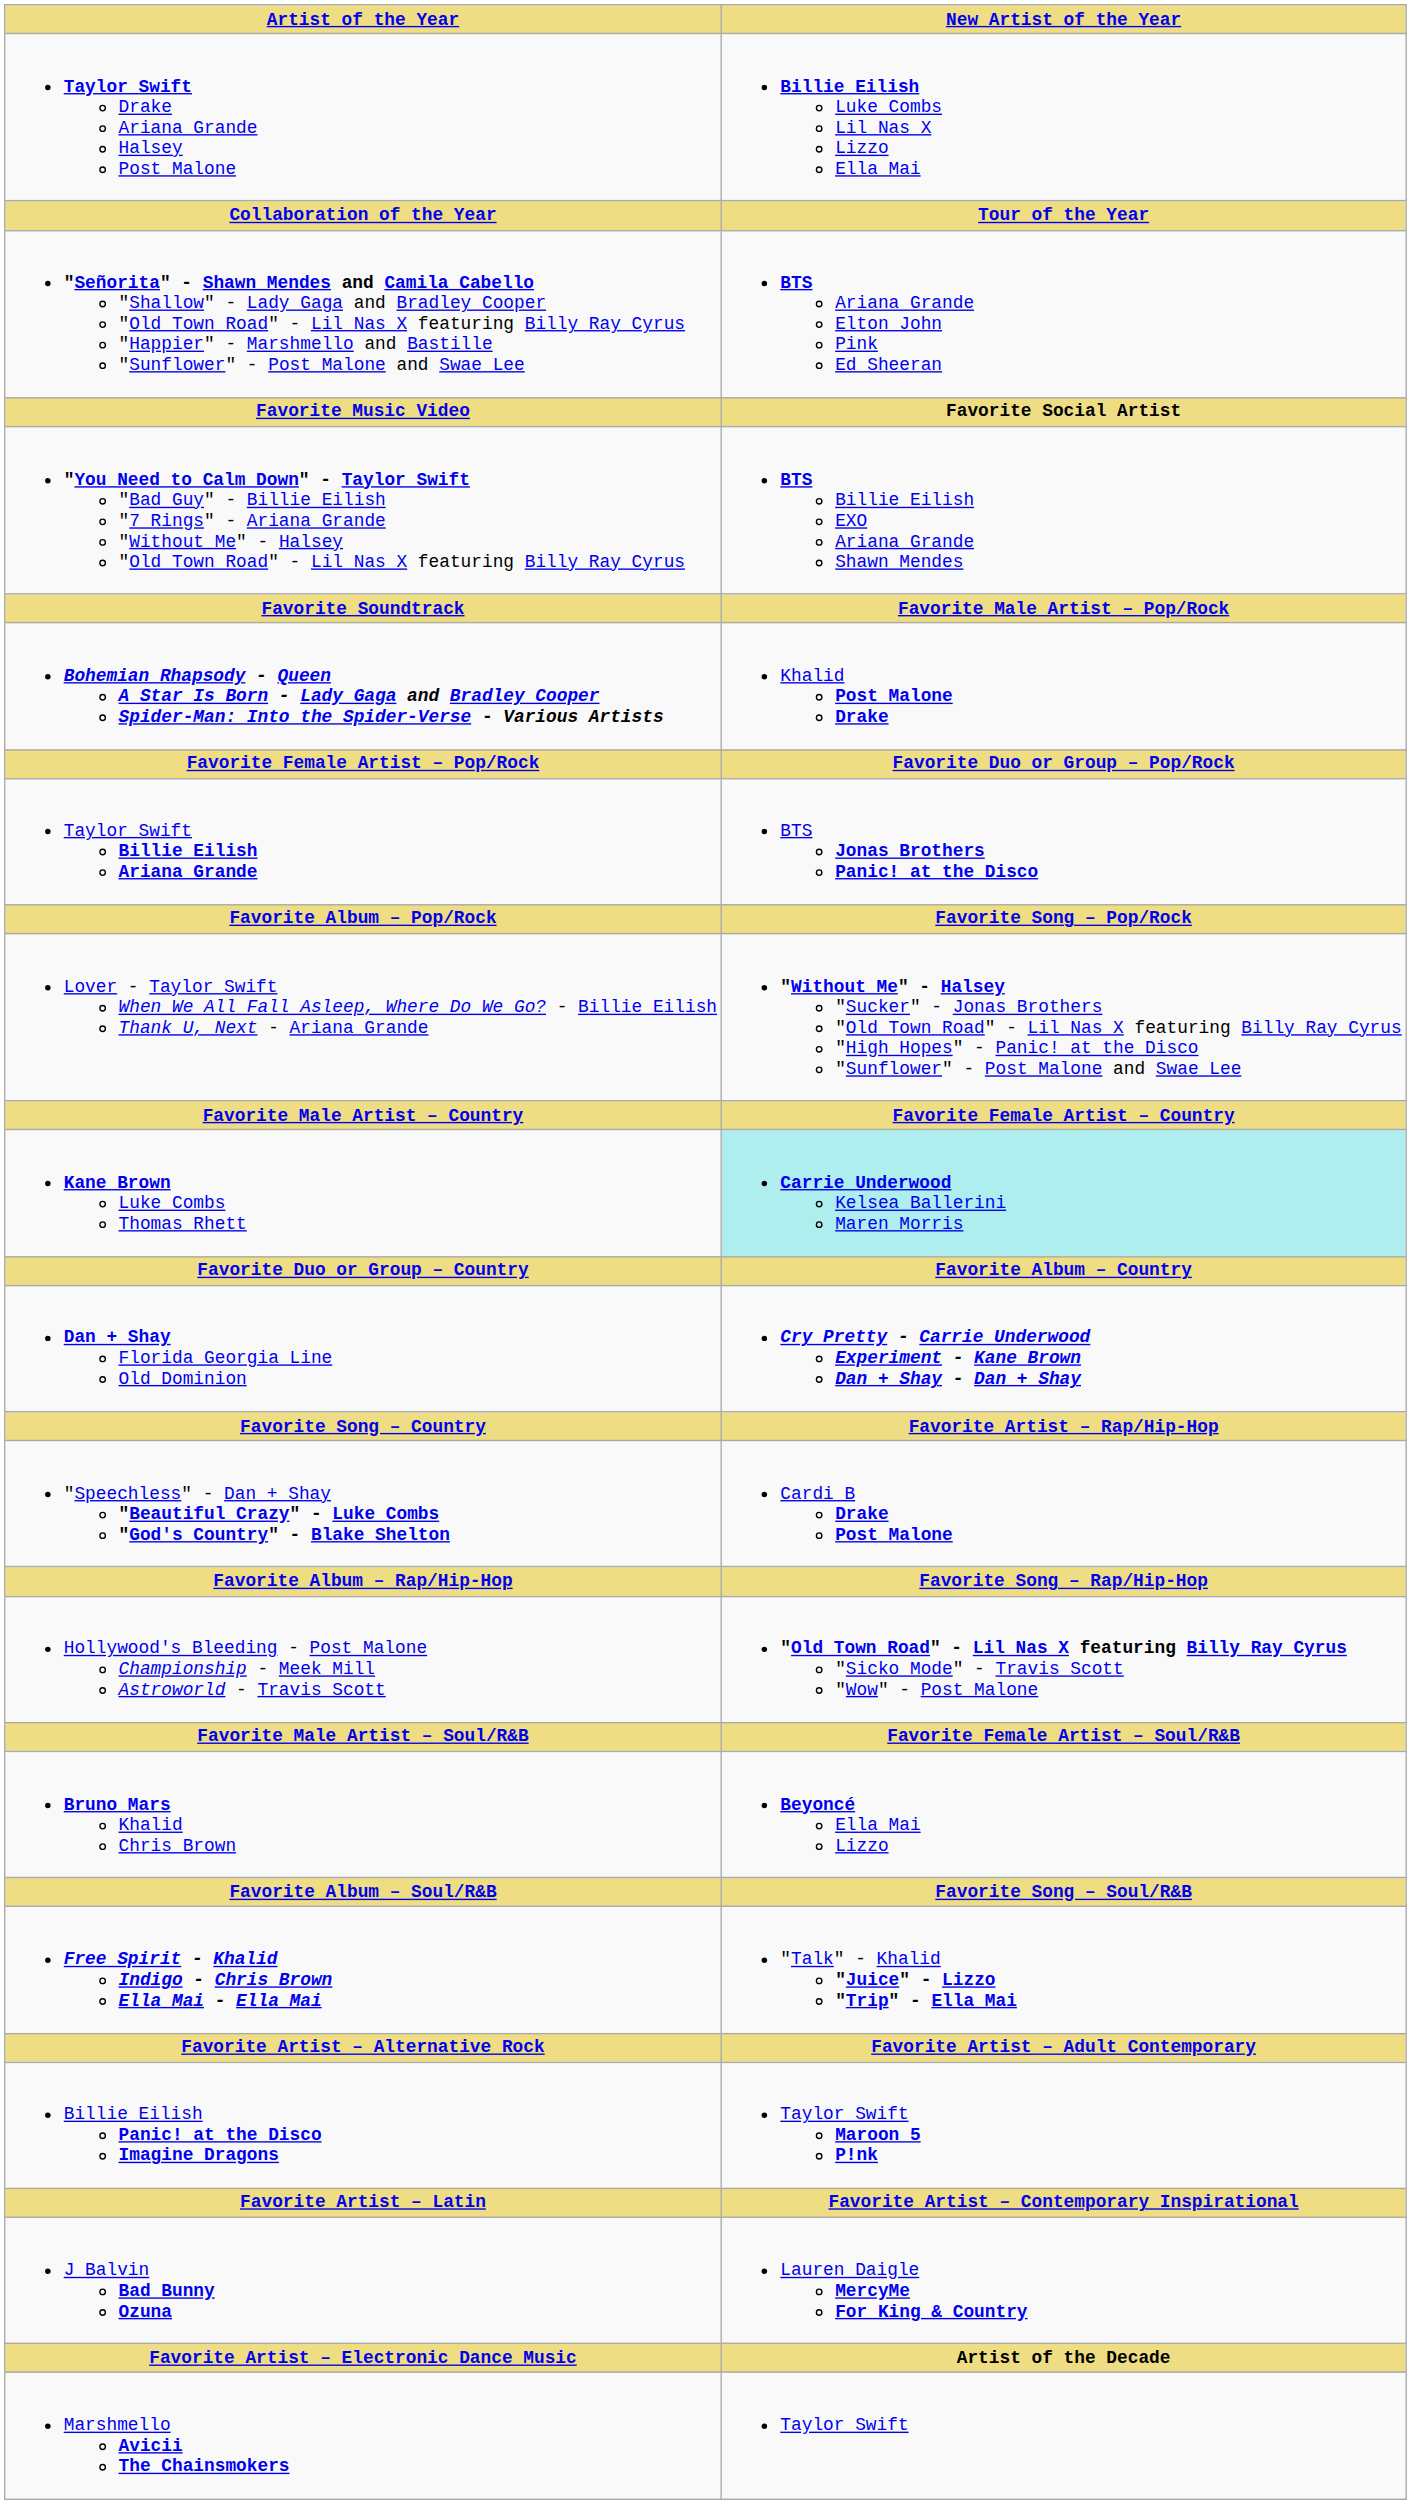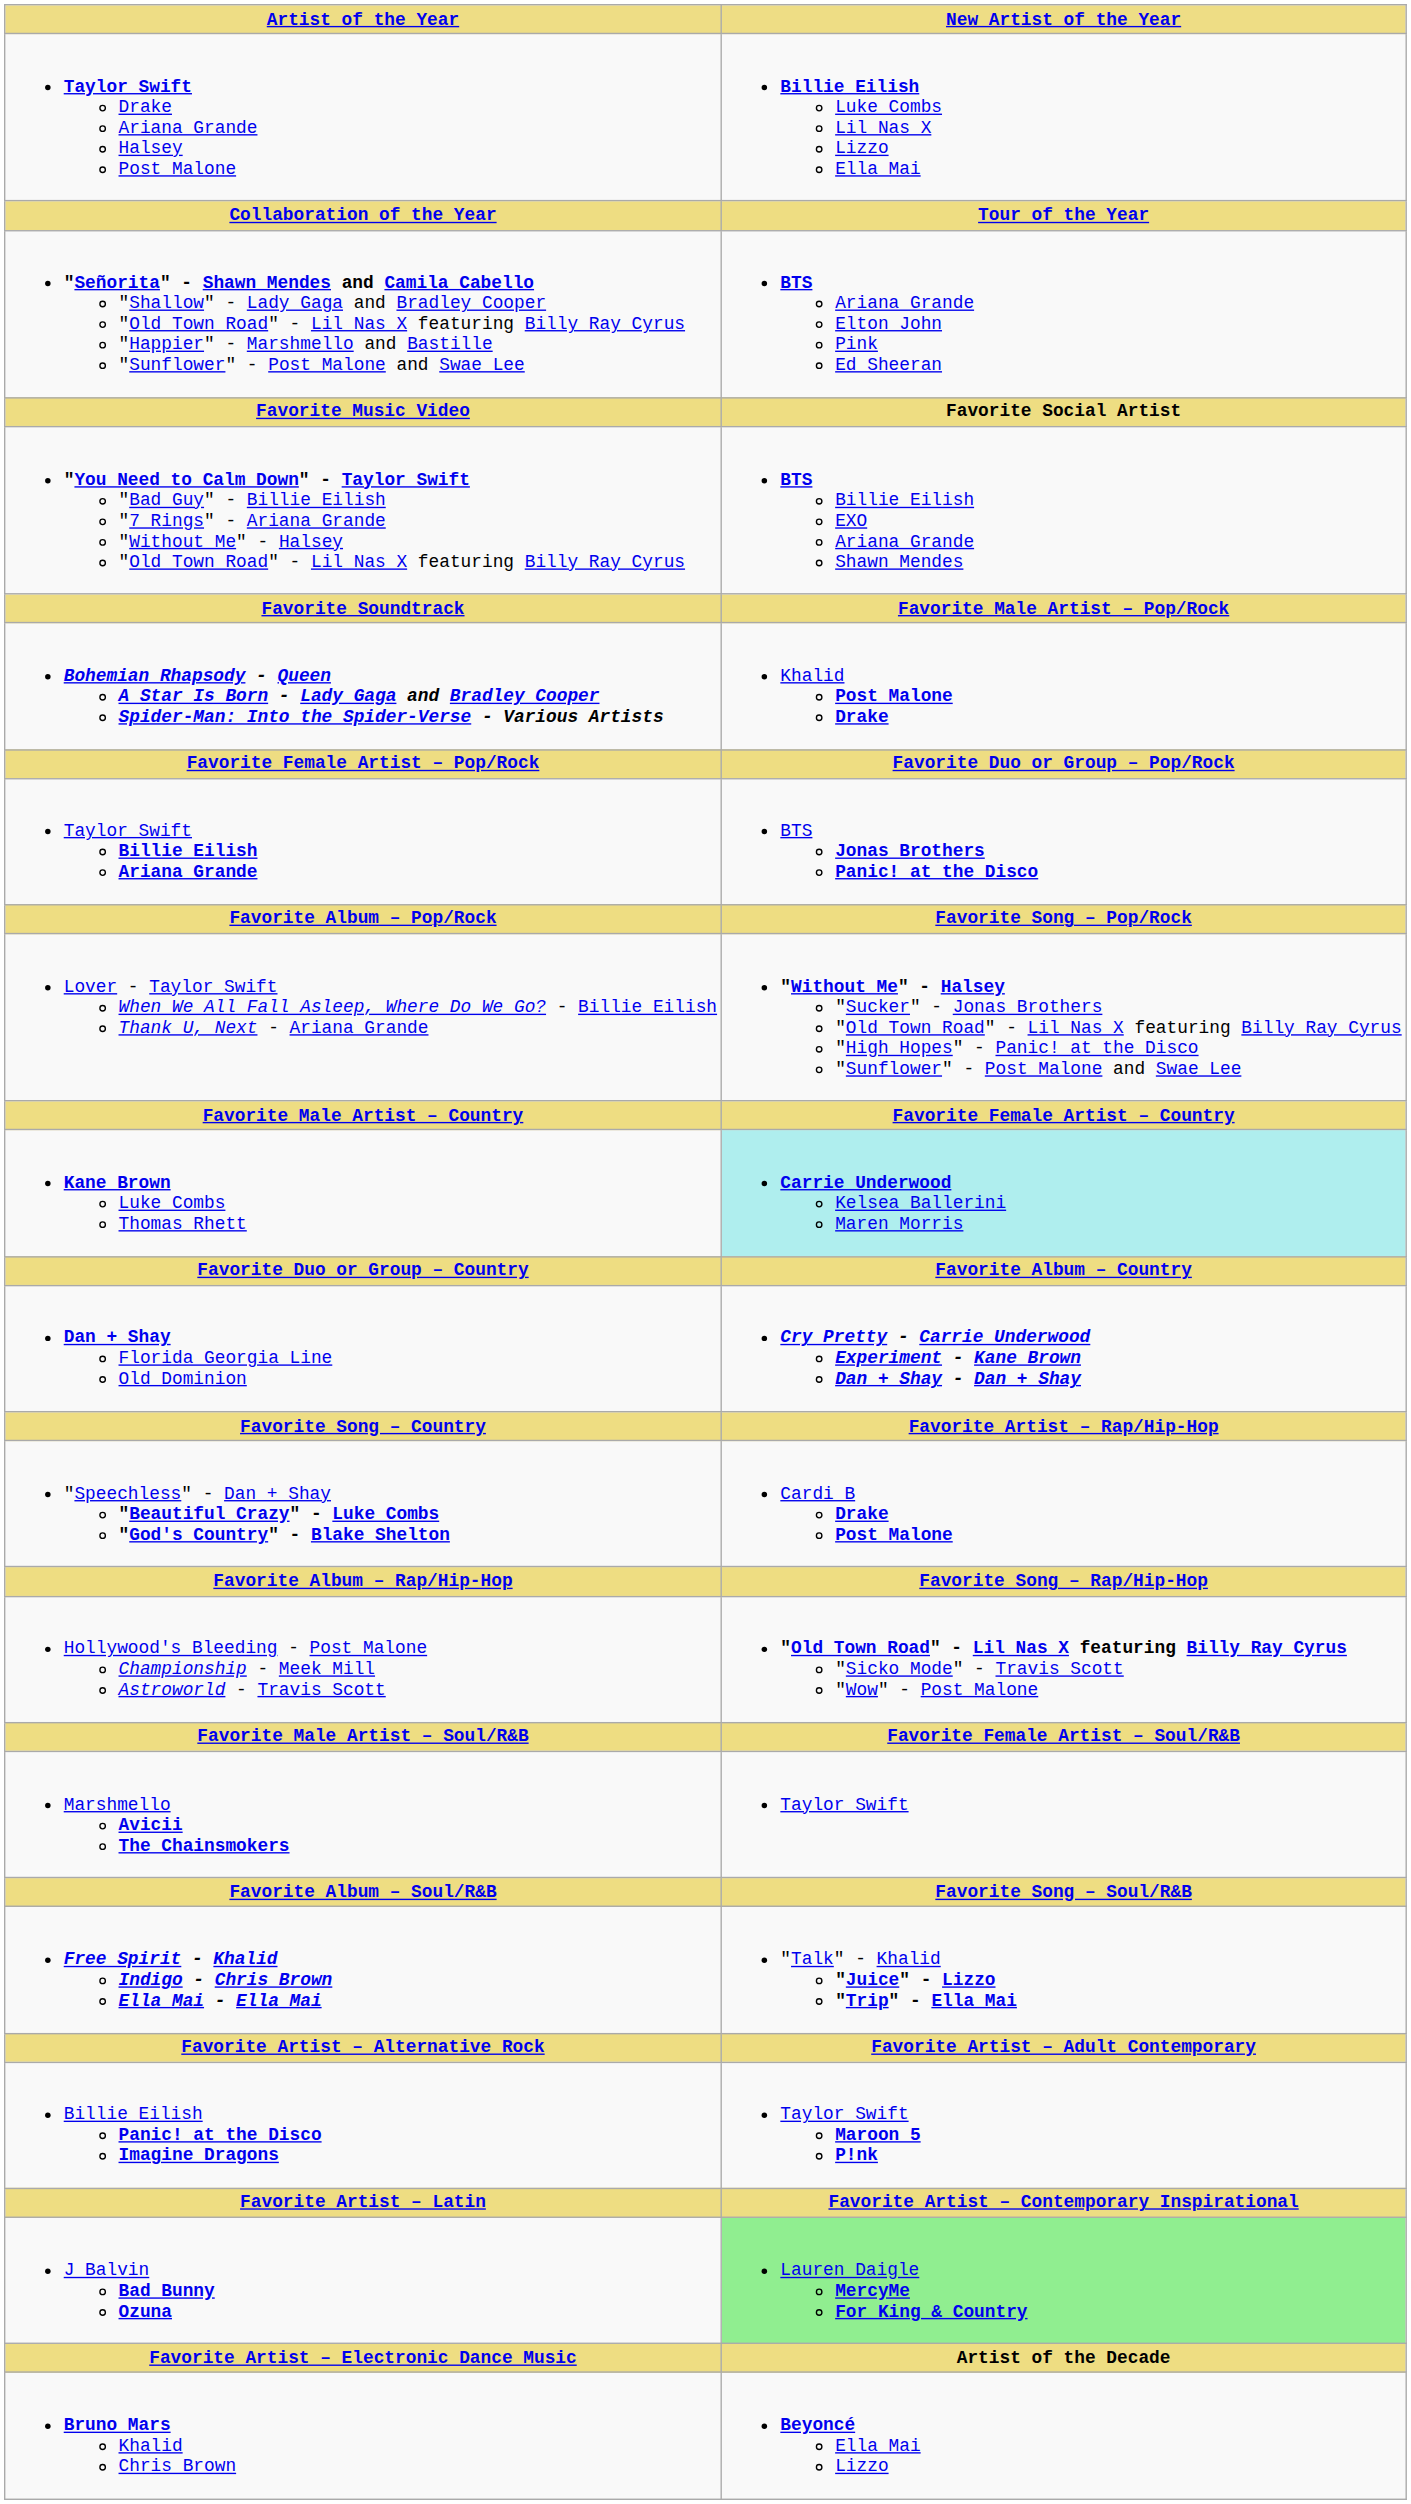rows swapped: Bruno Mars Khalid Chris Brown <-> Marshmello Avicii The Chainsmokers
J Balvin Bad Bunny Ozuna | New Artist of the Year: no background -> lightgreen background
